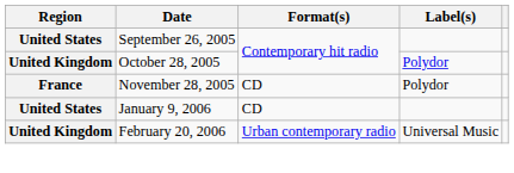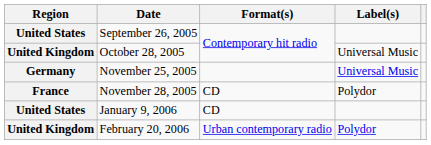October 28, 2005 | Label(s): Polydor -> Universal Music
+ row: Germany | November 25, 2005 | Universal Music
February 20, 2006 | Label(s): Universal Music -> Polydor
